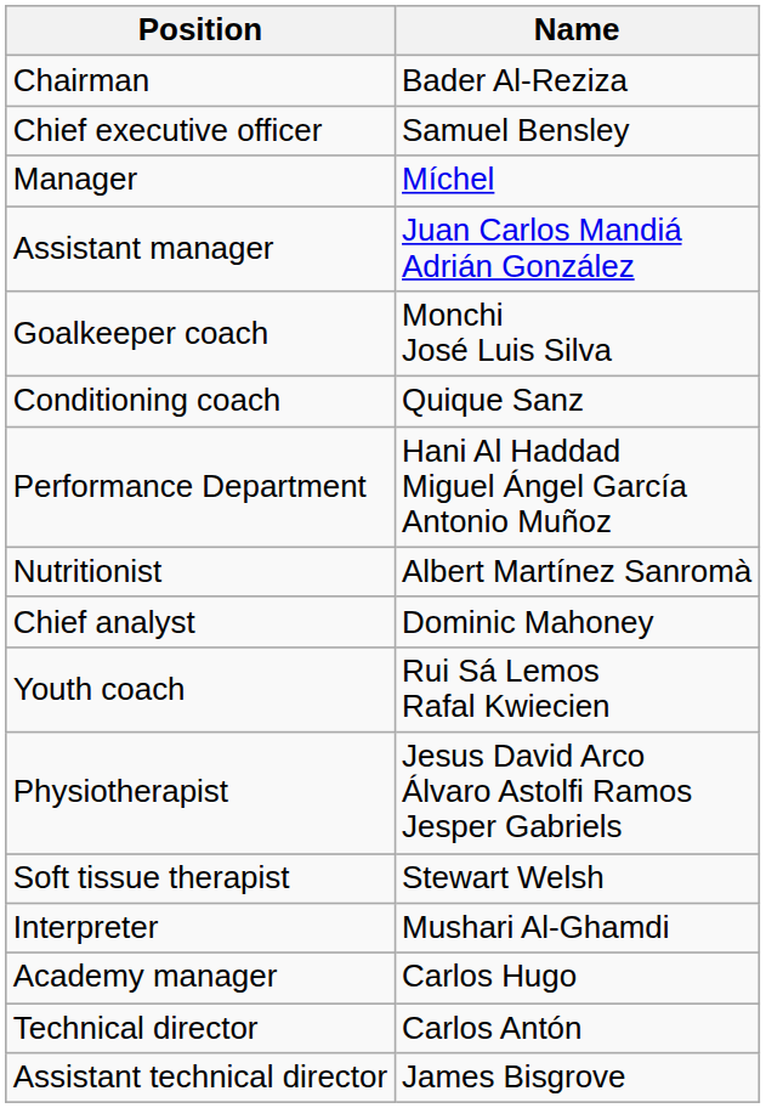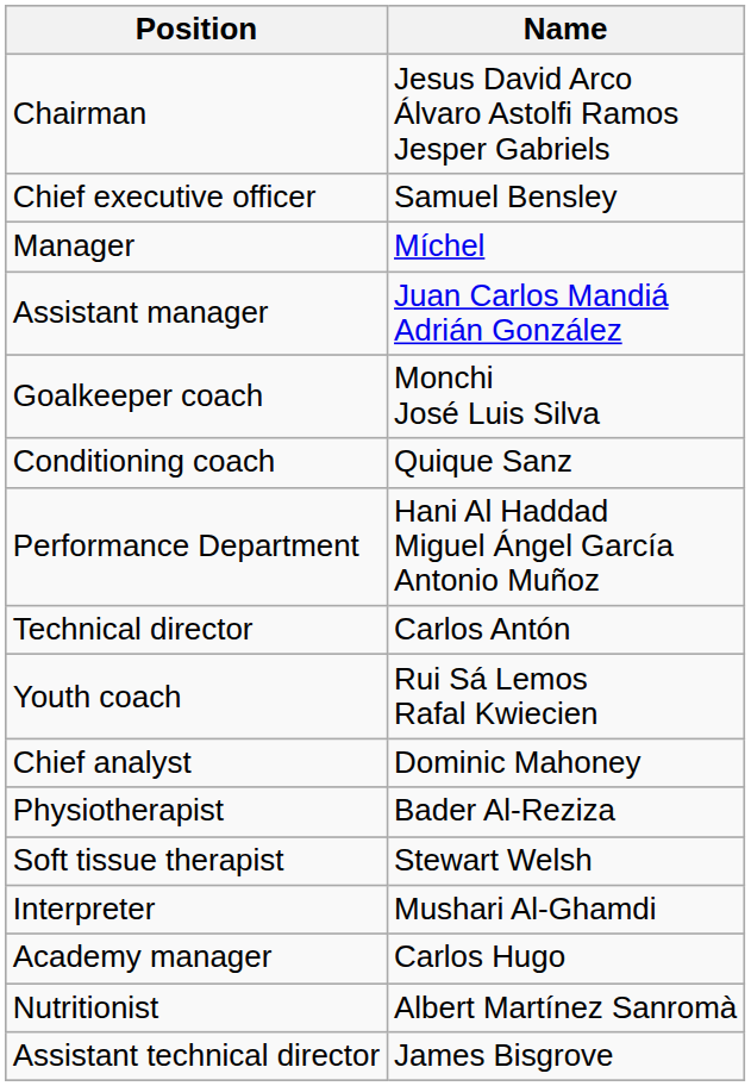Chairman | Name: Bader Al-Reziza -> Jesus David Arco Álvaro Astolfi Ramos Jesper Gabriels
rows swapped: Nutritionist <-> Technical director
rows swapped: Chief analyst <-> Youth coach
Physiotherapist | Name: Jesus David Arco Álvaro Astolfi Ramos Jesper Gabriels -> Bader Al-Reziza
